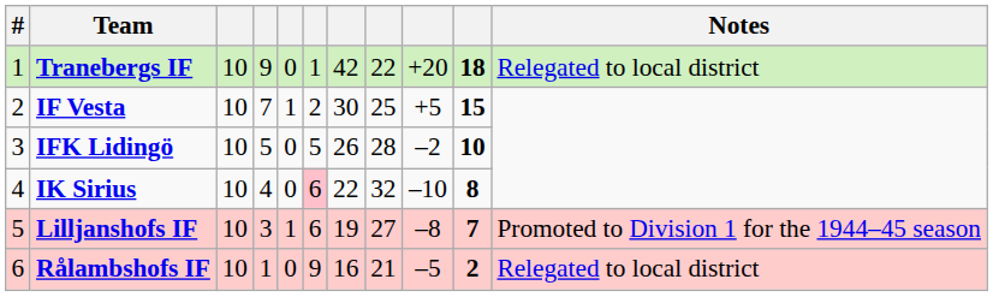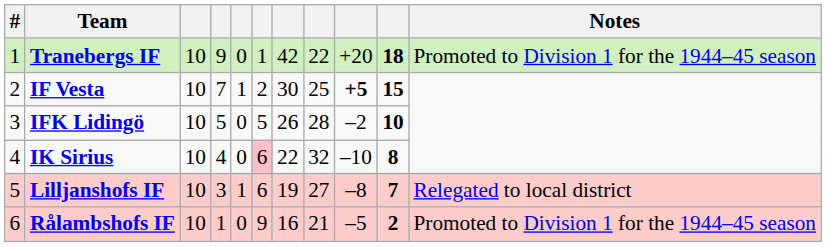Tranebergs IF | Notes: Relegated to local district -> Promoted to Division 1 for the 1944–45 season
IF Vesta | column 9: normal -> bold
Lilljanshofs IF | Notes: Promoted to Division 1 for the 1944–45 season -> Relegated to local district
Rålambshofs IF | Notes: Relegated to local district -> Promoted to Division 1 for the 1944–45 season
